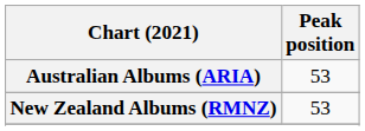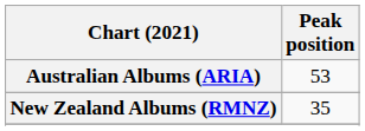New Zealand Albums (RMNZ) | Peak position: 53 -> 35
